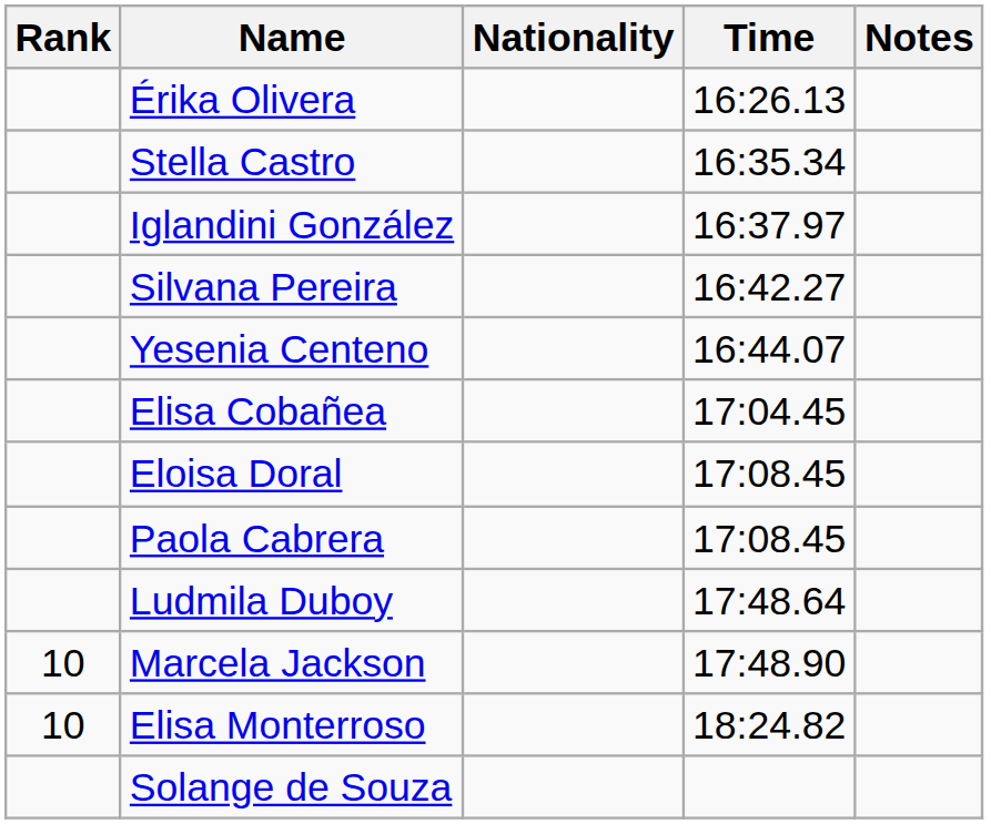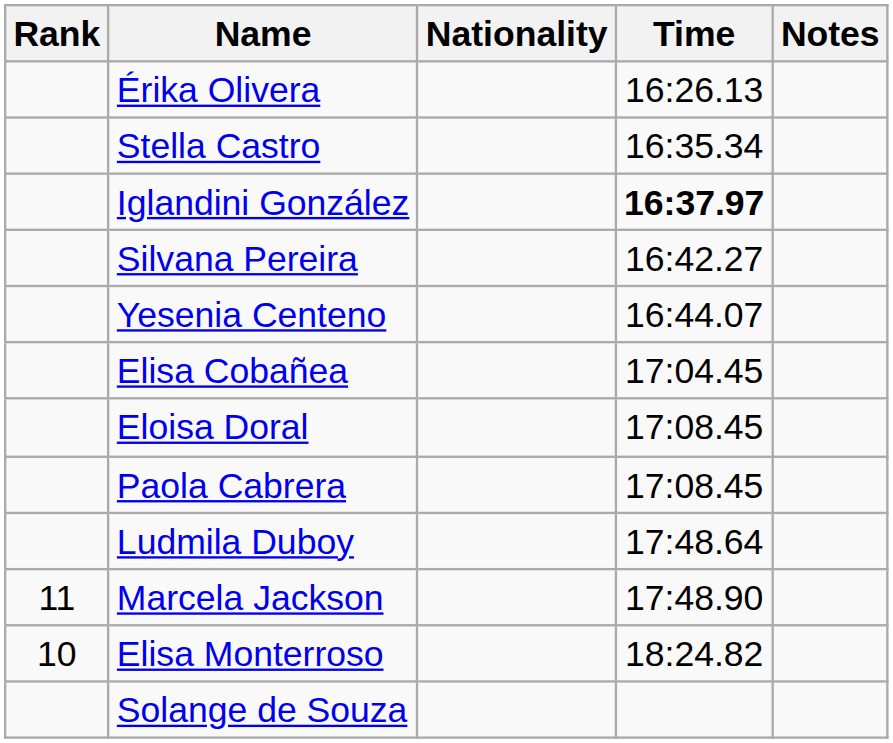Iglandini González | Time: normal -> bold
Marcela Jackson | Rank: 10 -> 11
